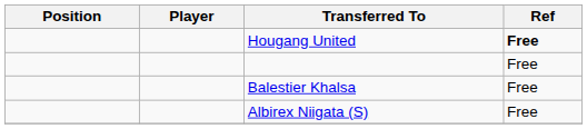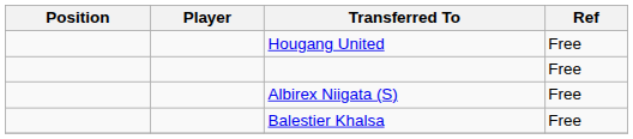Hougang United | Ref: bold -> normal
rows swapped: Balestier Khalsa <-> Albirex Niigata (S)
